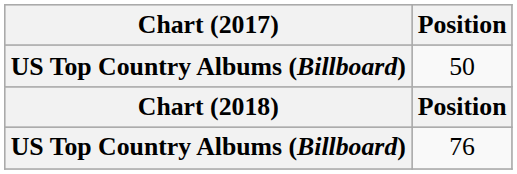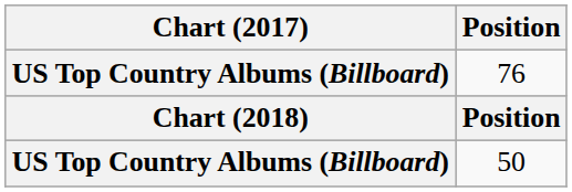rows swapped: 76 <-> 50
